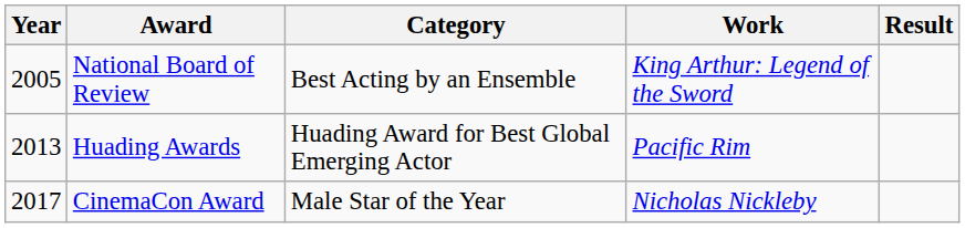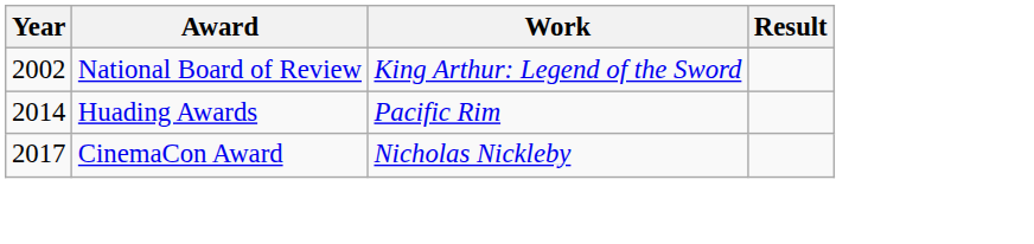- column: Category | Best Acting by an Ensemble | Huading Award for Best Global Emerging Actor | Male Star of the Year
National Board of Review | Year: 2005 -> 2002
Huading Awards | Year: 2013 -> 2014
